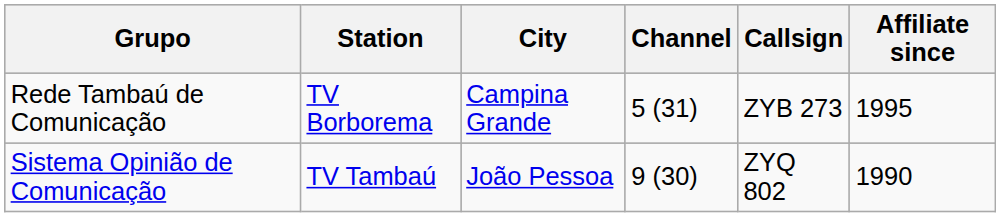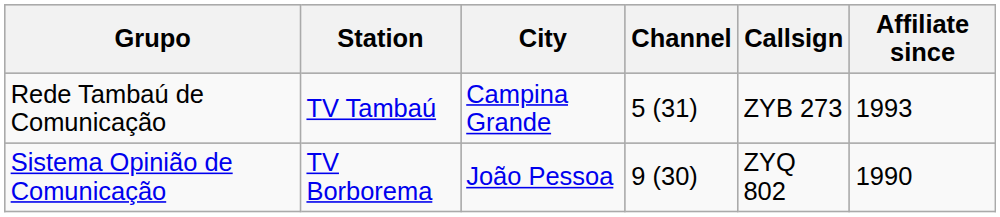Rede Tambaú de Comunicação | Station: TV Borborema -> TV Tambaú
Rede Tambaú de Comunicação | Affiliate since: 1995 -> 1993
Sistema Opinião de Comunicação | Station: TV Tambaú -> TV Borborema
